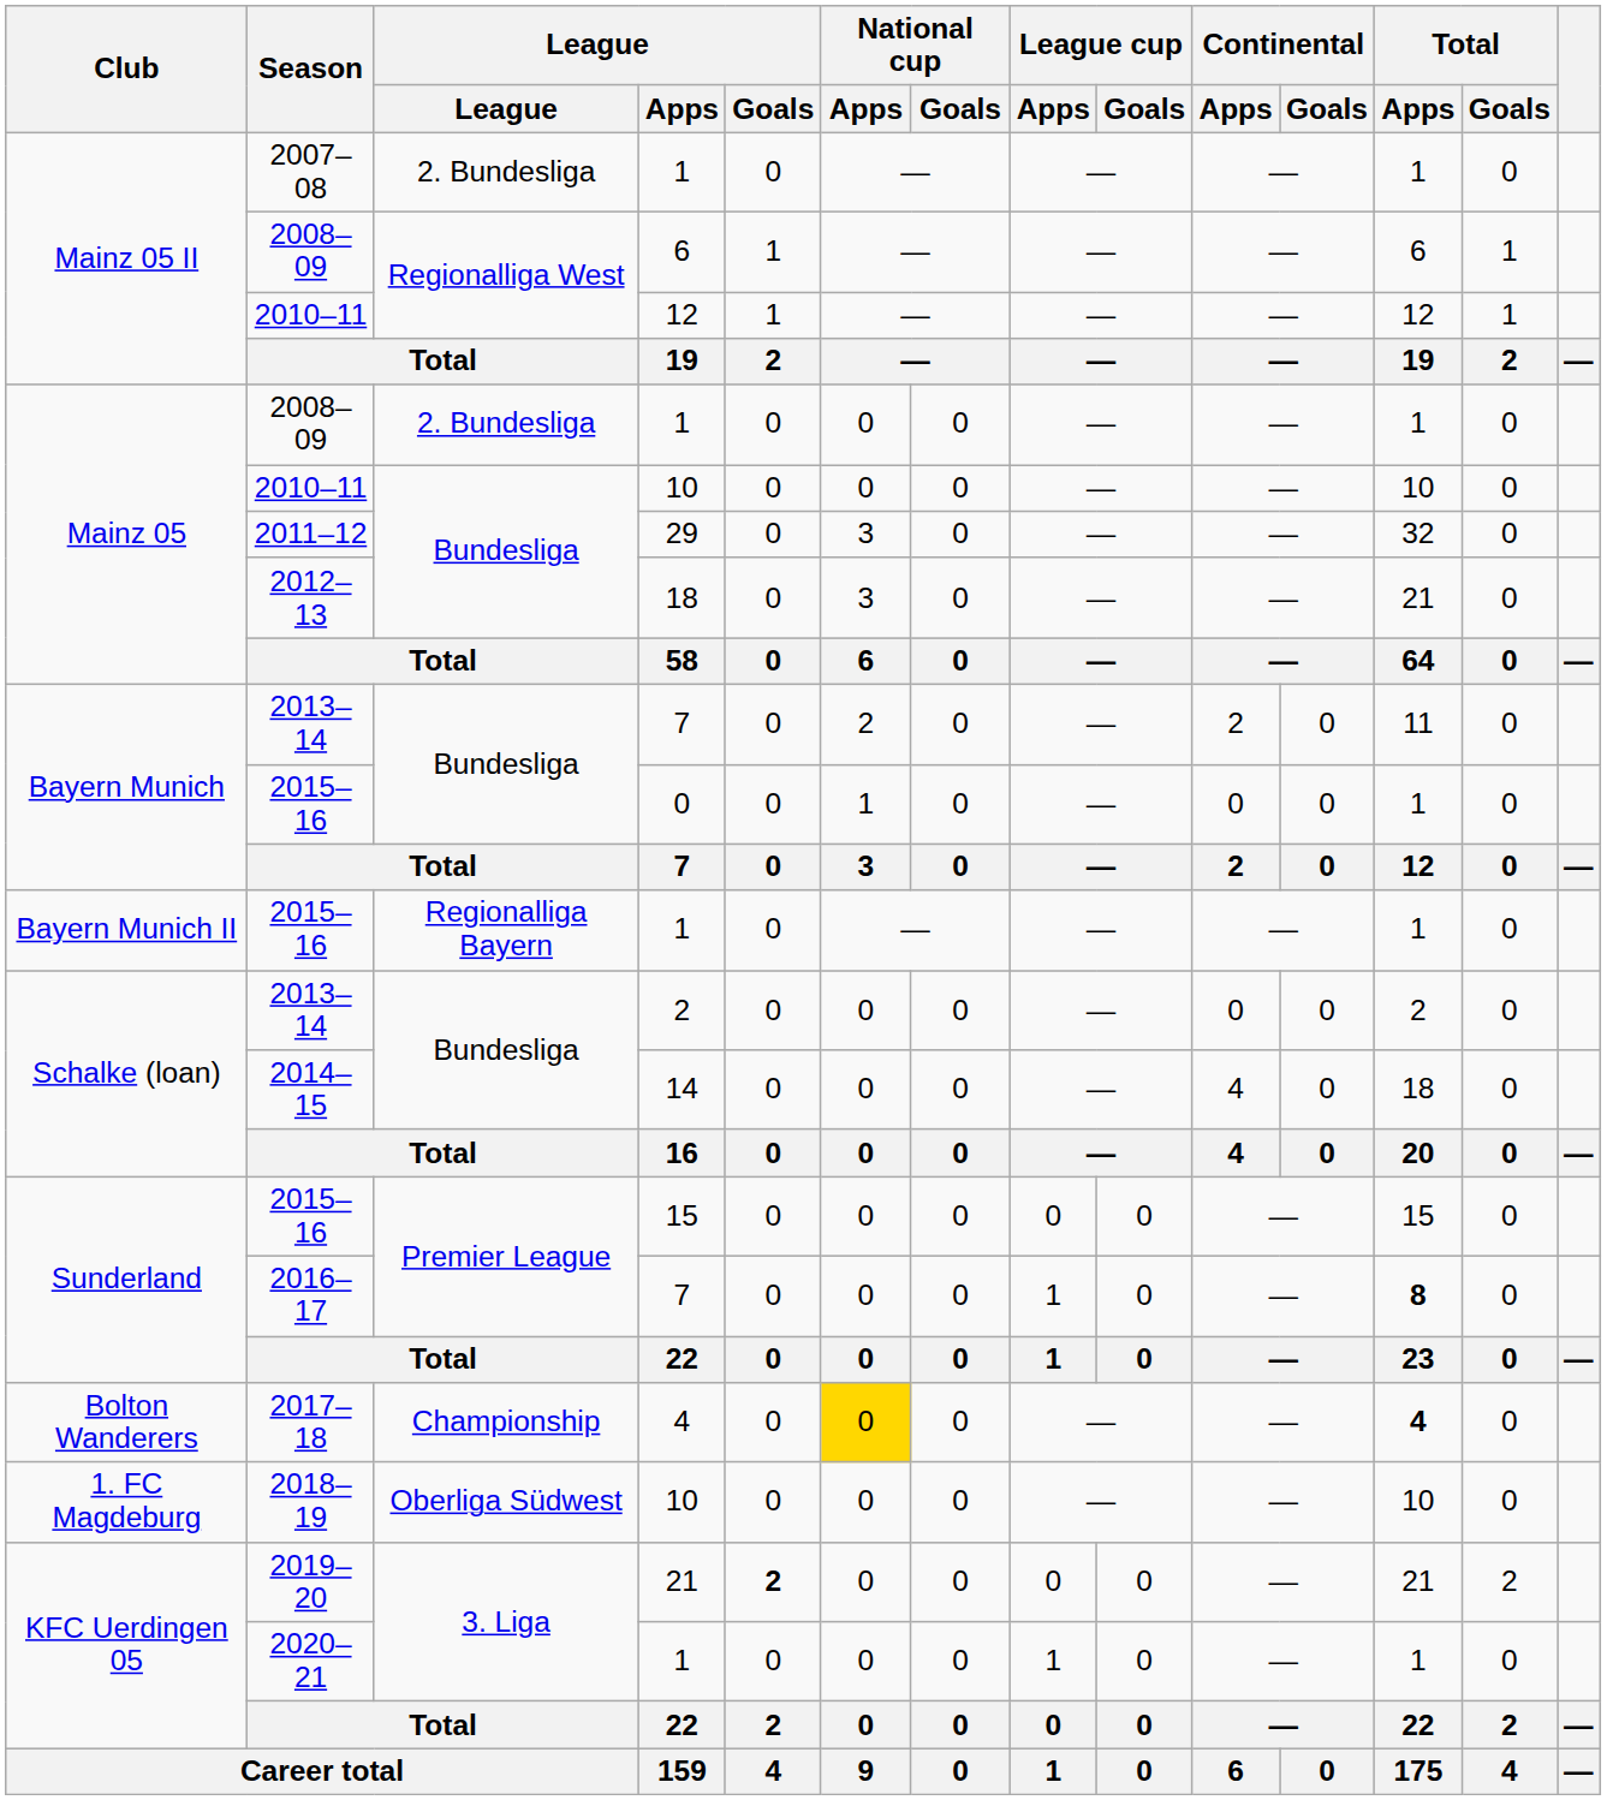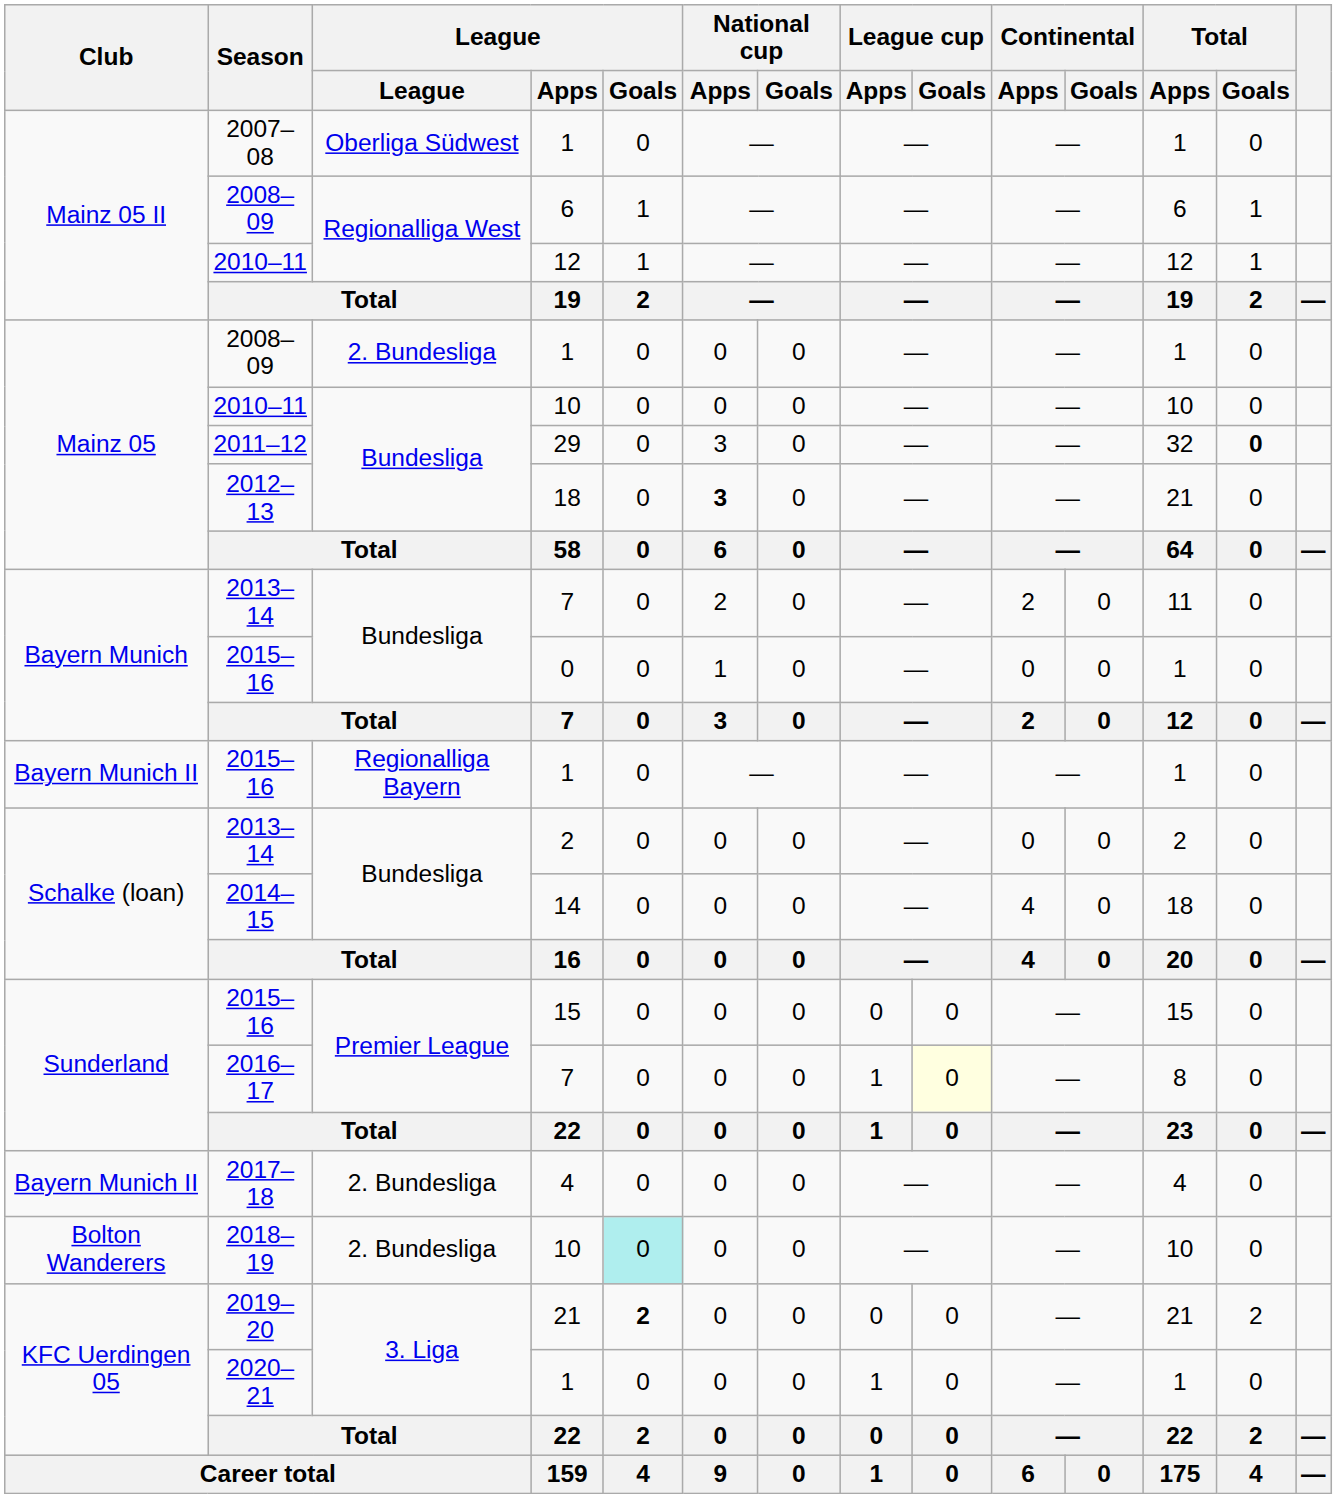2007–08 | League: 2. Bundesliga -> Oberliga Südwest
2011–12 | Total / Goals: normal -> bold
2012–13 | National cup / Apps: normal -> bold
2016–17 | League cup / Goals: no background -> lightyellow background
2016–17 | Total / Apps: bold -> normal
2017–18 | Club: Bolton Wanderers -> Bayern Munich II
2017–18 | League: Championship -> 2. Bundesliga
2017–18 | National cup / Apps: gold background -> no background
2017–18 | Total / Apps: bold -> normal
2018–19 | Club: 1. FC Magdeburg -> Bolton Wanderers
2018–19 | League: Oberliga Südwest -> 2. Bundesliga
2018–19 | League / Goals: no background -> paleturquoise background
